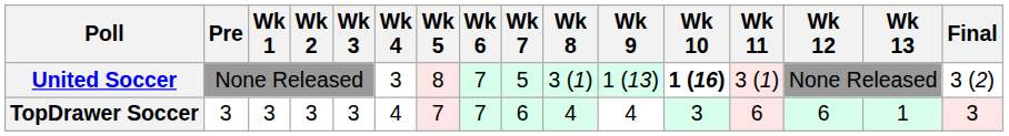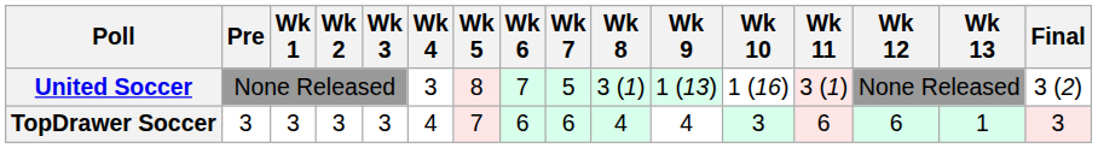United Soccer | Wk 10: bold -> normal
TopDrawer Soccer | Wk 6: 7 -> 6
